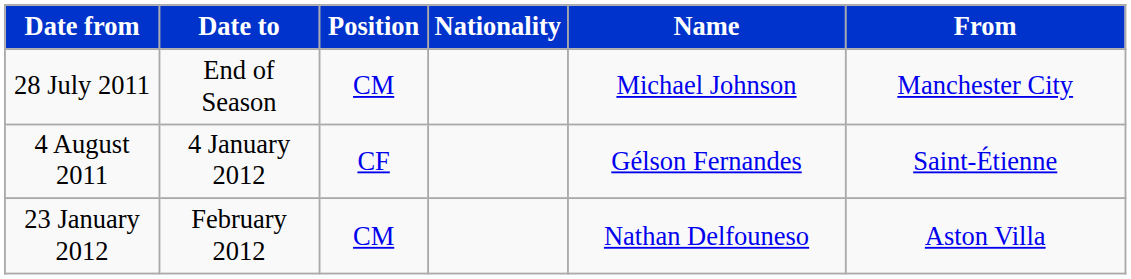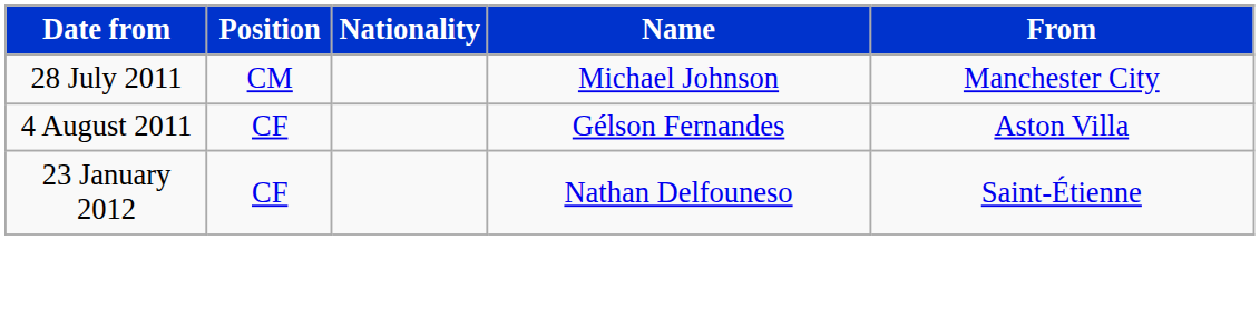- column: Date to | End of Season | 4 January 2012 | February 2012
4 August 2011 | From: Saint-Étienne -> Aston Villa
23 January 2012 | Position: CM -> CF
23 January 2012 | From: Aston Villa -> Saint-Étienne
